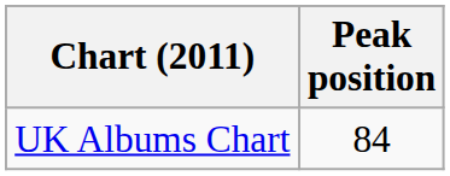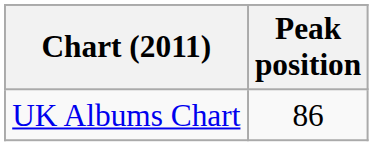UK Albums Chart | Peak position: 84 -> 86
